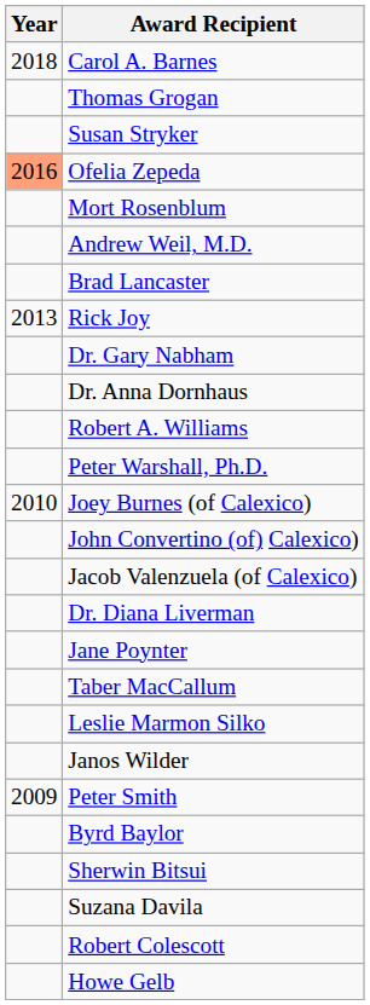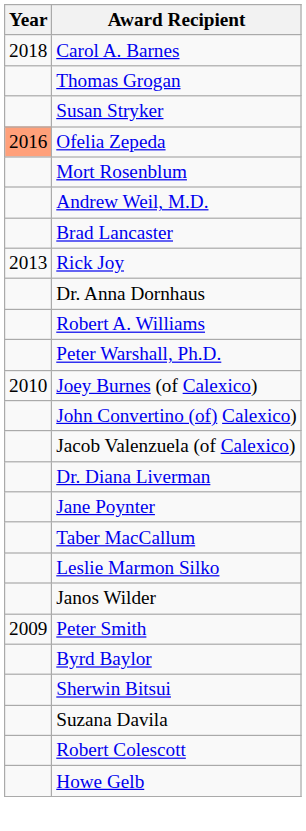- row: Dr. Gary Nabham
